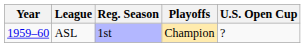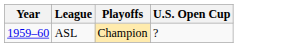- column: Reg. Season | 1st
